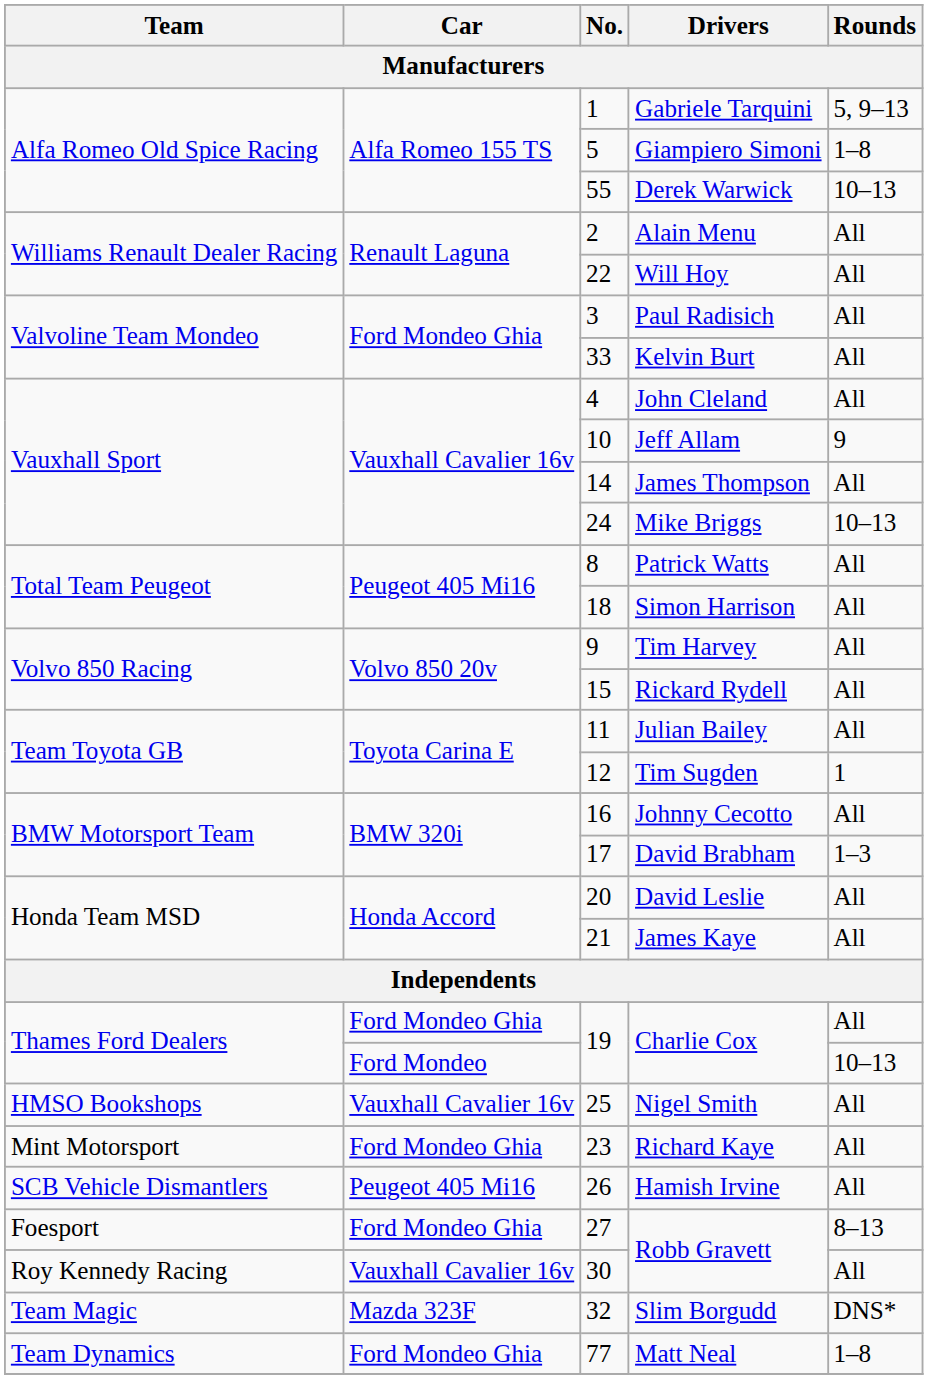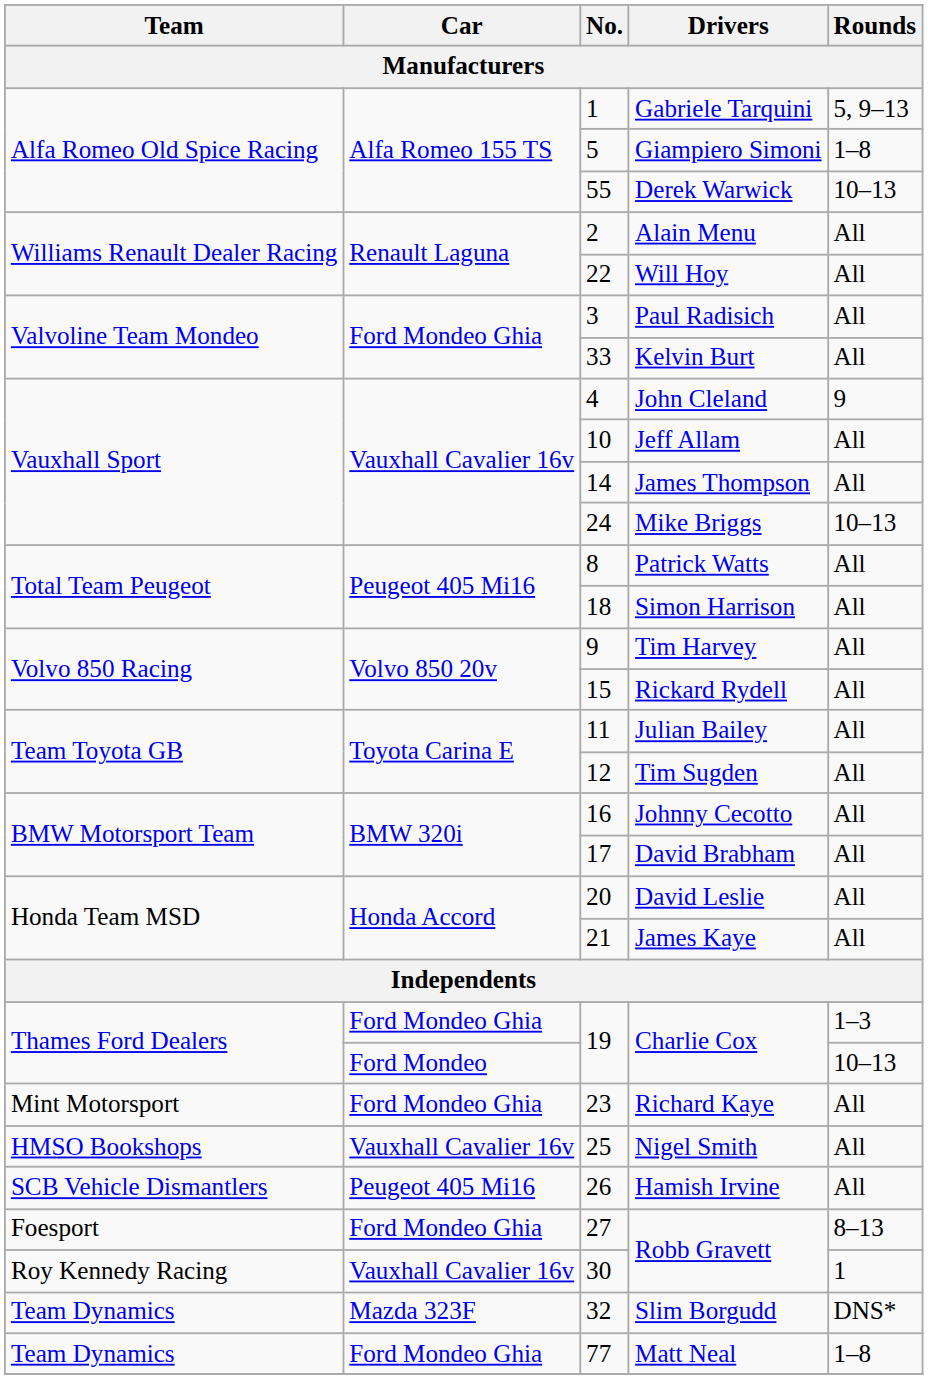John Cleland | Rounds: All -> 9
Jeff Allam | Rounds: 9 -> All
Tim Sugden | Rounds: 1 -> All
David Brabham | Rounds: 1–3 -> All
Ford Mondeo Ghia / Charlie Cox | Rounds: All -> 1–3
rows swapped: Richard Kaye <-> Nigel Smith
Vauxhall Cavalier 16v / Robb Gravett | Rounds: All -> 1
Slim Borgudd | Team: Team Magic -> Team Dynamics
